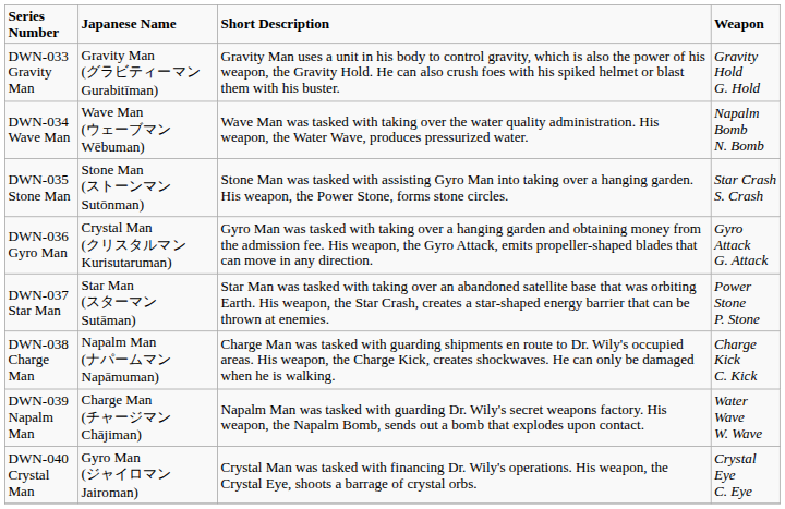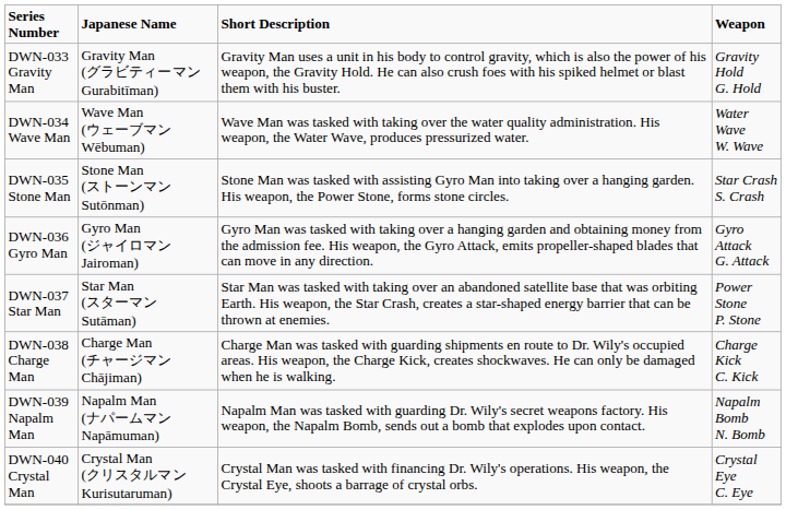DWN-034 Wave Man | Weapon: Napalm Bomb N. Bomb -> Water Wave W. Wave
DWN-036 Gyro Man | Japanese Name: Crystal Man (クリスタルマン Kurisutaruman) -> Gyro Man (ジャイロマン Jairoman)
DWN-038 Charge Man | Japanese Name: Napalm Man (ナパームマン Napāmuman) -> Charge Man (チャージマン Chājiman)
DWN-039 Napalm Man | Japanese Name: Charge Man (チャージマン Chājiman) -> Napalm Man (ナパームマン Napāmuman)
DWN-039 Napalm Man | Weapon: Water Wave W. Wave -> Napalm Bomb N. Bomb
DWN-040 Crystal Man | Japanese Name: Gyro Man (ジャイロマン Jairoman) -> Crystal Man (クリスタルマン Kurisutaruman)
